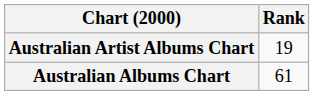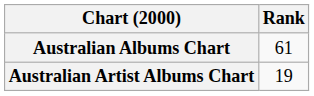rows swapped: Australian Albums Chart <-> Australian Artist Albums Chart
